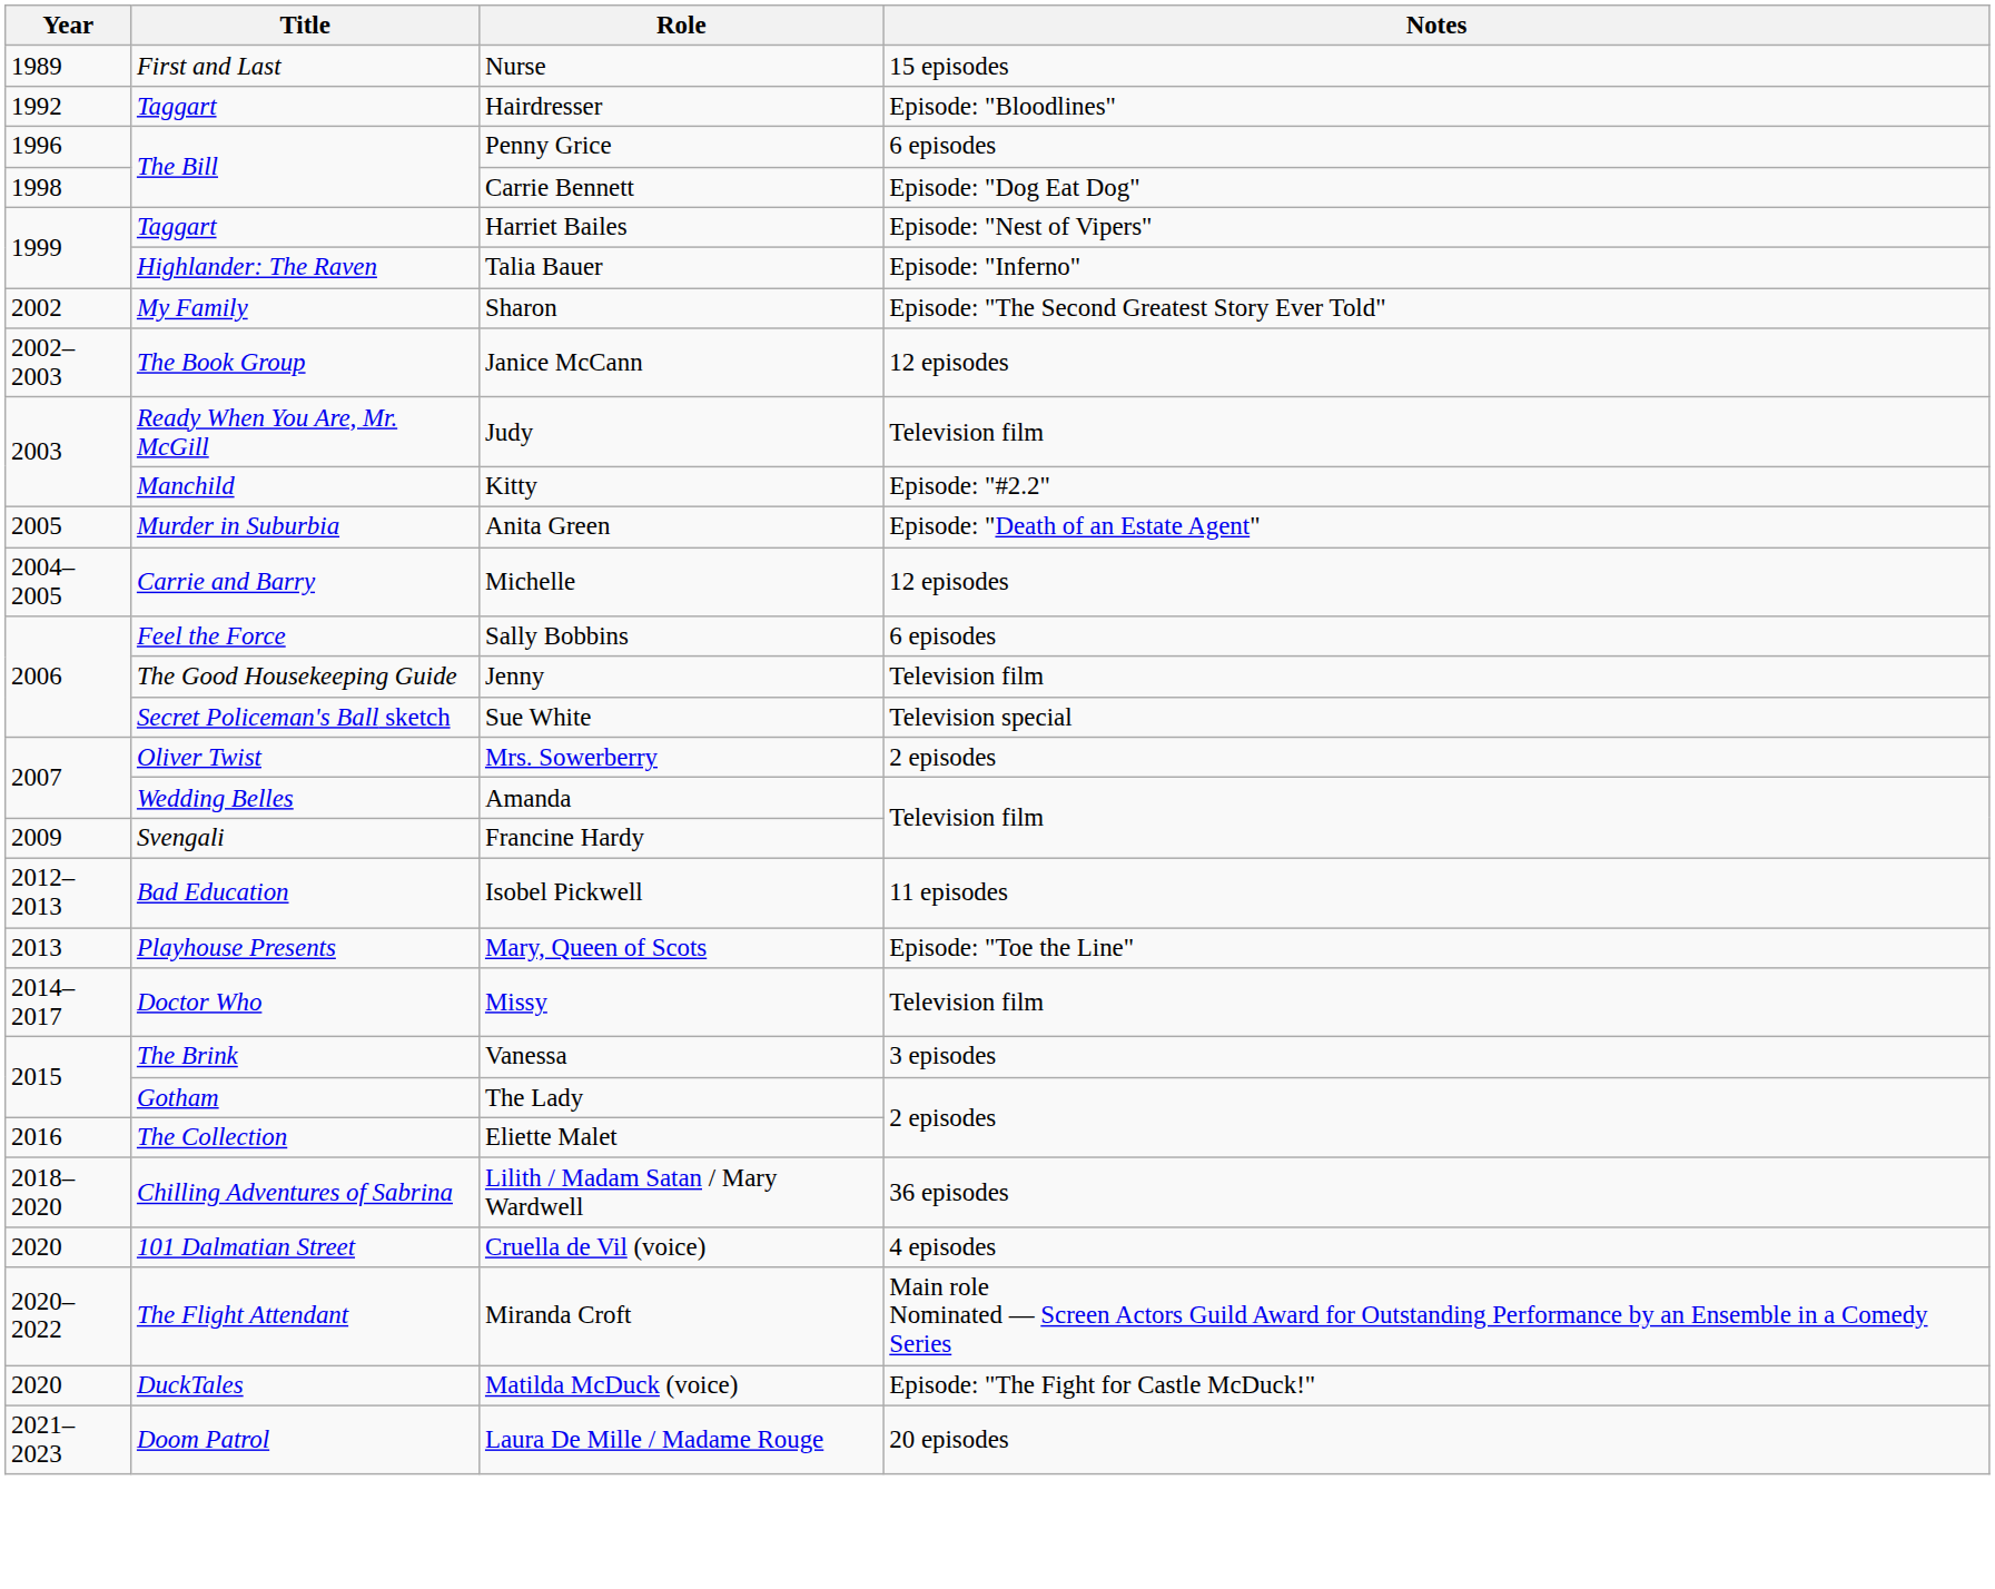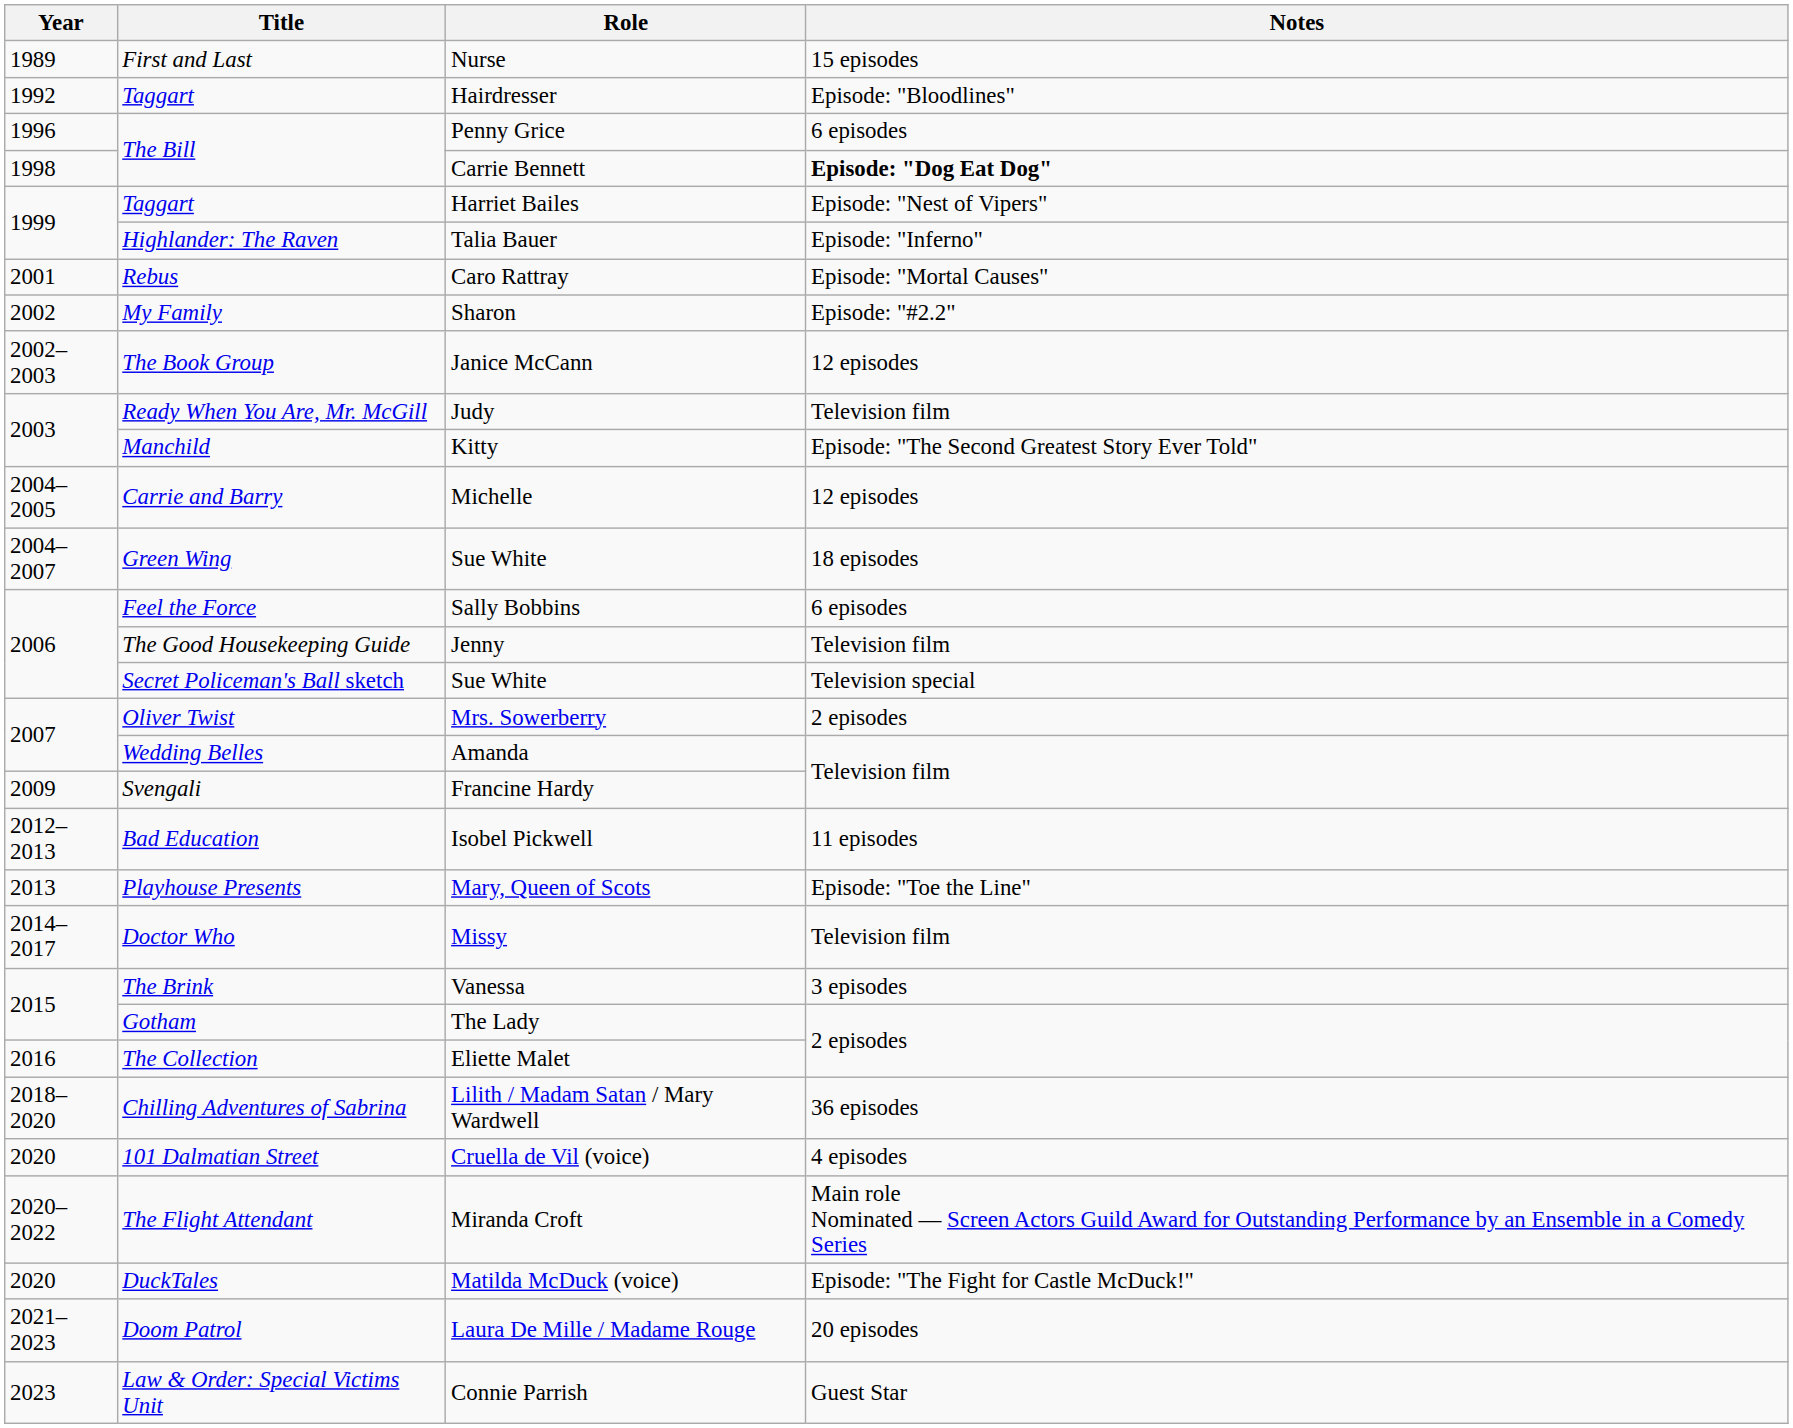Carrie Bennett | Notes: normal -> bold
+ row: 2001 | Rebus | Caro Rattray | Episode: "Mortal Causes"
Sharon | Notes: Episode: "The Second Greatest Story Ever Told" -> Episode: "#2.2"
Kitty | Notes: Episode: "#2.2" -> Episode: "The Second Greatest Story Ever Told"
- row: 2005 | Murder in Suburbia | Anita Green | Episode: "Death of an Estate Agent"
+ row: 2004–2007 | Green Wing | Sue White | 18 episodes
+ row: 2023 | Law & Order: Special Victims Unit | Connie Parrish | Guest Star
